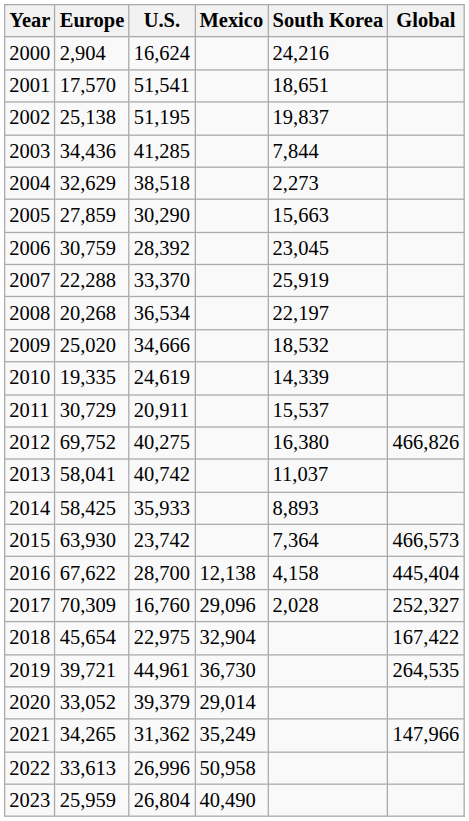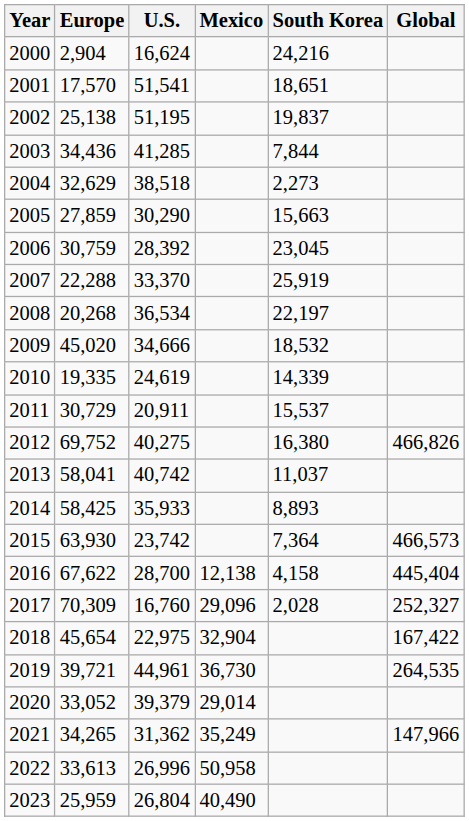2009 | Europe: 25,020 -> 45,020
